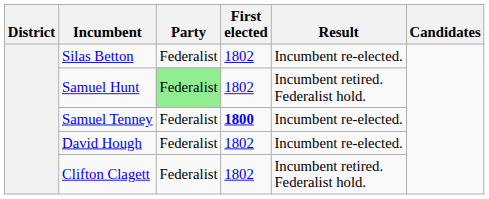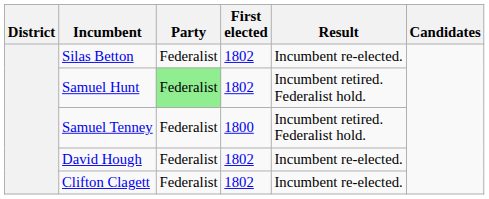Samuel Tenney | First elected: bold -> normal
Samuel Tenney | Result: Incumbent re-elected. -> Incumbent retired. Federalist hold.
Clifton Clagett | Result: Incumbent retired. Federalist hold. -> Incumbent re-elected.
